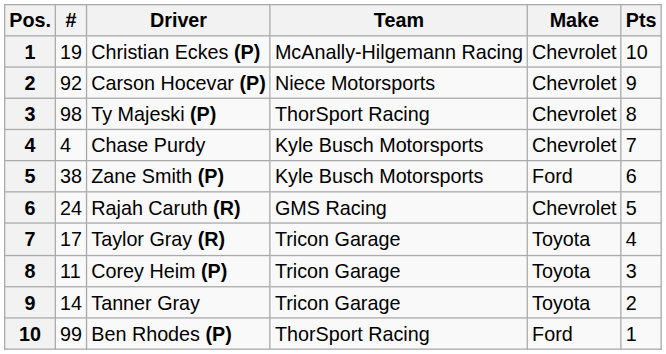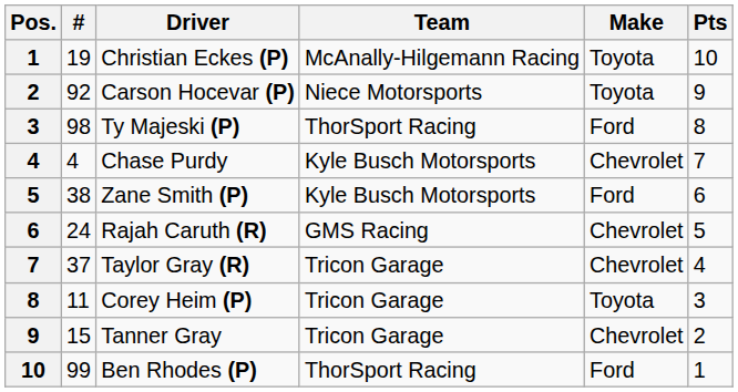Christian Eckes (P) | Make: Chevrolet -> Toyota
Carson Hocevar (P) | Make: Chevrolet -> Toyota
Ty Majeski (P) | Make: Chevrolet -> Ford
Taylor Gray (R) | #: 17 -> 37
Taylor Gray (R) | Make: Toyota -> Chevrolet
Tanner Gray | #: 14 -> 15
Tanner Gray | Make: Toyota -> Chevrolet
